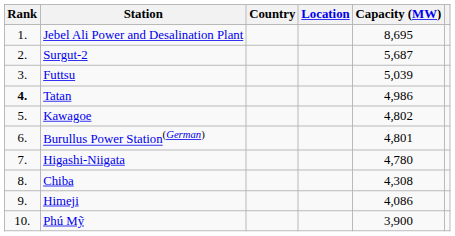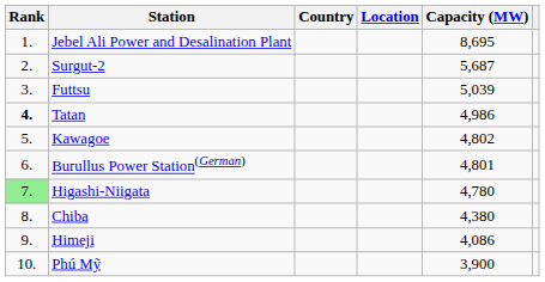Higashi-Niigata | Rank: no background -> lightgreen background
Chiba | Capacity (MW): 4,308 -> 4,380
